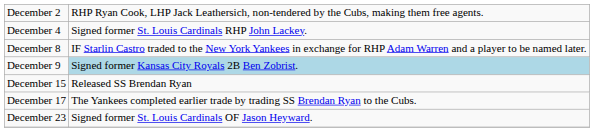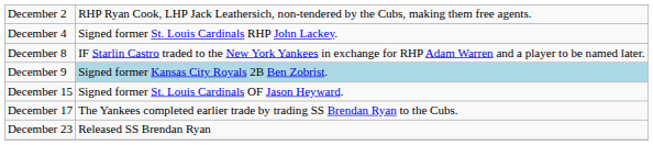December 15 | column 2: Released SS Brendan Ryan -> Signed former St. Louis Cardinals OF Jason Heyward.
December 23 | column 2: Signed former St. Louis Cardinals OF Jason Heyward. -> Released SS Brendan Ryan
